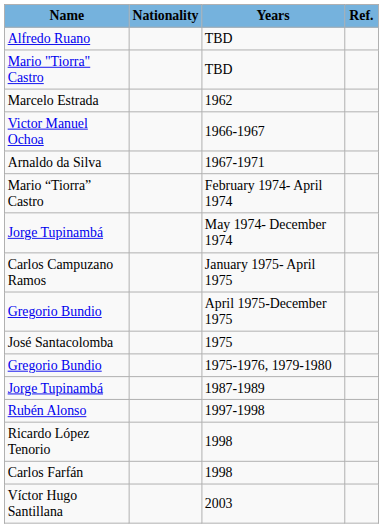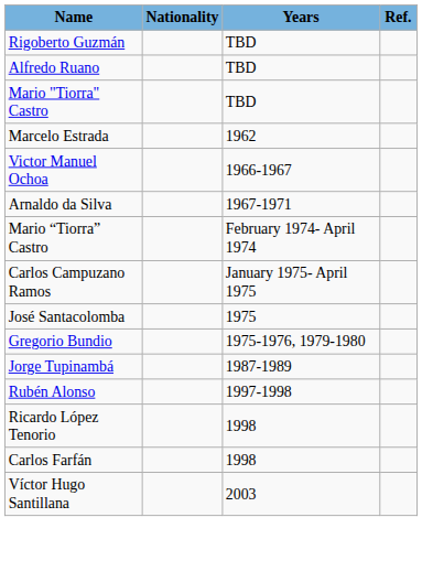+ row: Rigoberto Guzmán | TBD
- row: Jorge Tupinambá | May 1974- December 1974
- row: Gregorio Bundio | April 1975-December 1975
